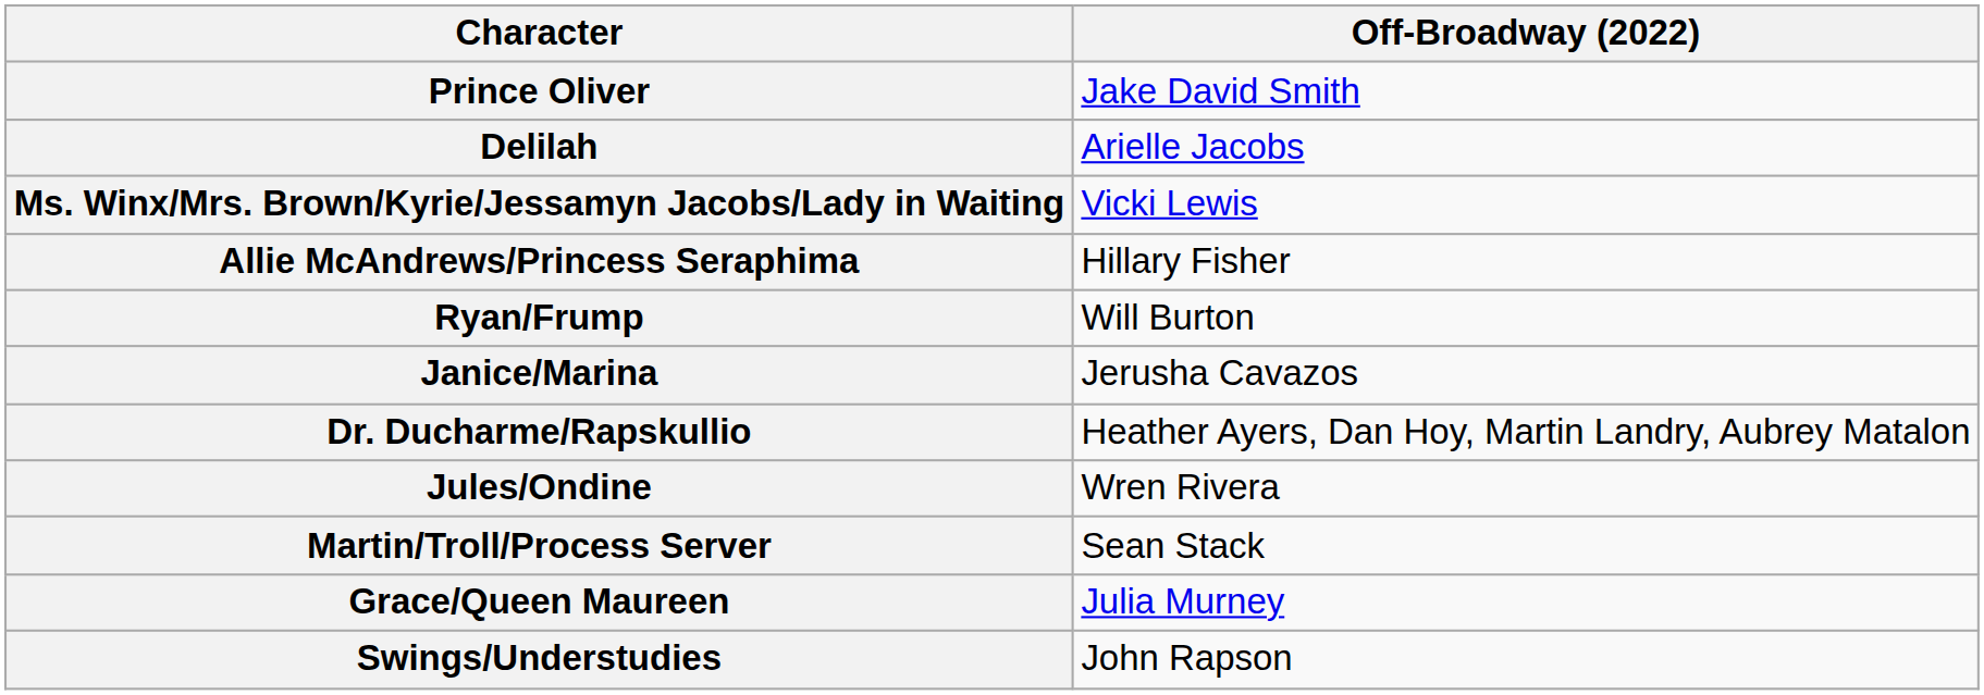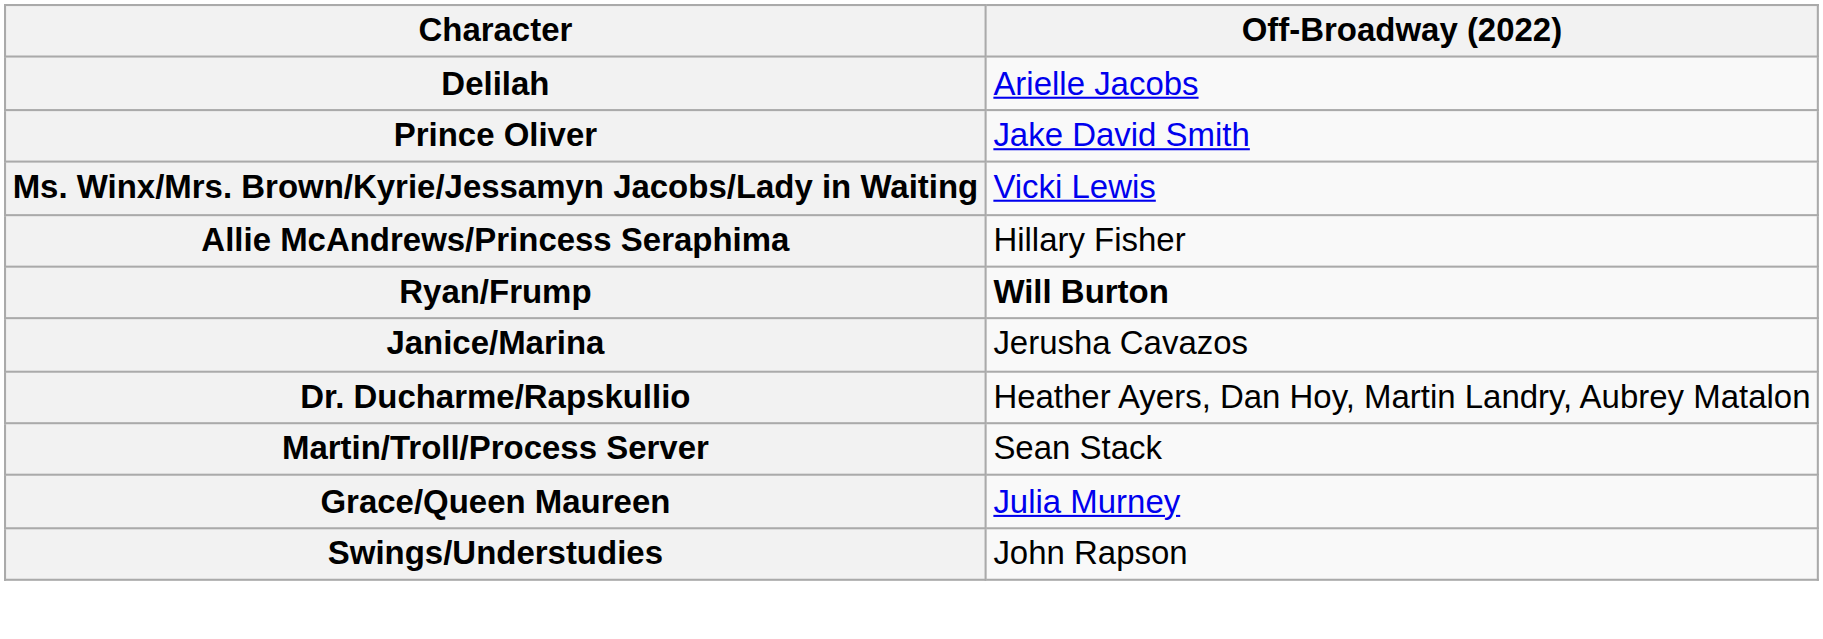rows swapped: Delilah <-> Prince Oliver
Ryan/Frump | Off-Broadway (2022): normal -> bold
- row: Jules/Ondine | Wren Rivera
